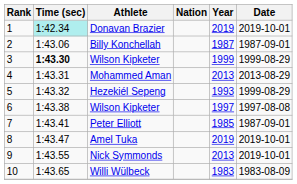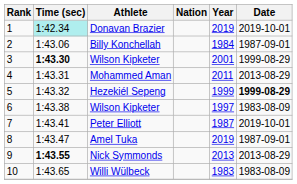Billy Konchellah | Year: 1987 -> 1984
3 / Wilson Kipketer | Year: 1999 -> 2001
Mohammed Aman | Year: 2013 -> 2011
Hezekiél Sepeng | Year: 1993 -> 1999
Hezekiél Sepeng | Date: normal -> bold
6 / Wilson Kipketer | Date: 1997-08-08 -> 1983-08-09
Peter Elliott | Year: 1985 -> 1987
Peter Elliott | Date: 1987-09-01 -> 2019-10-01
Amel Tuka | Date: 2019-10-01 -> 1987-09-01
Nick Symmonds | Time (sec): normal -> bold
Nick Symmonds | Date: 2019-10-01 -> 2013-08-29
